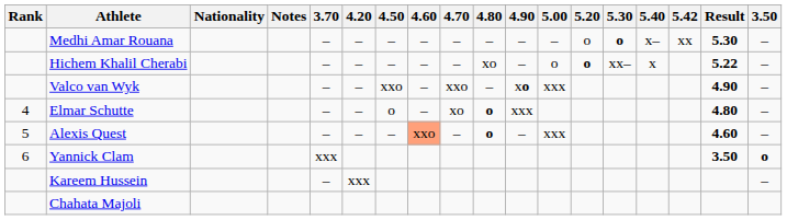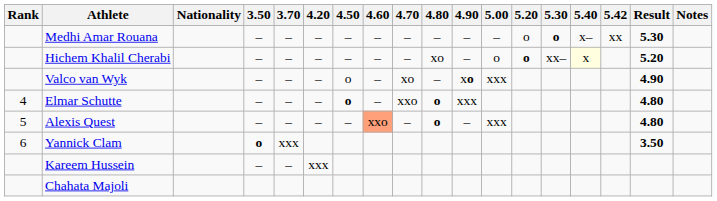columns swapped: 3.50 <-> Notes
Hichem Khalil Cherabi | 5.40: no background -> lightyellow background
Hichem Khalil Cherabi | Result: 5.22 -> 5.20
Valco van Wyk | 4.50: xxo -> o
Valco van Wyk | 4.70: xxo -> xo
Elmar Schutte | 4.50: normal -> bold
Elmar Schutte | 4.70: xo -> xxo
Alexis Quest | Result: 4.60 -> 4.80
